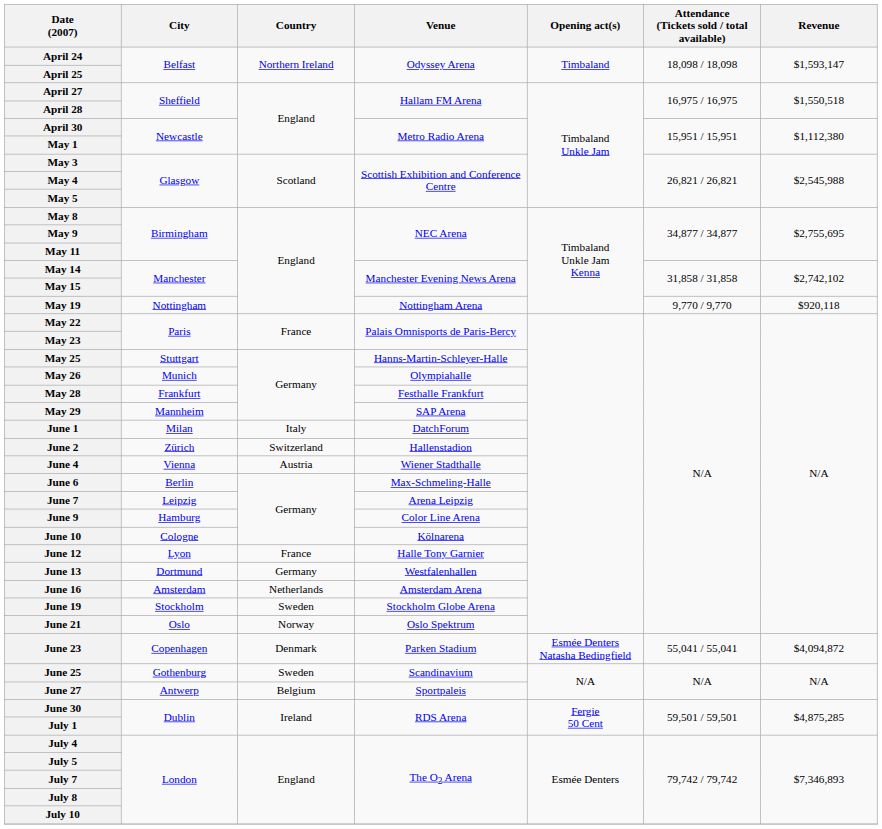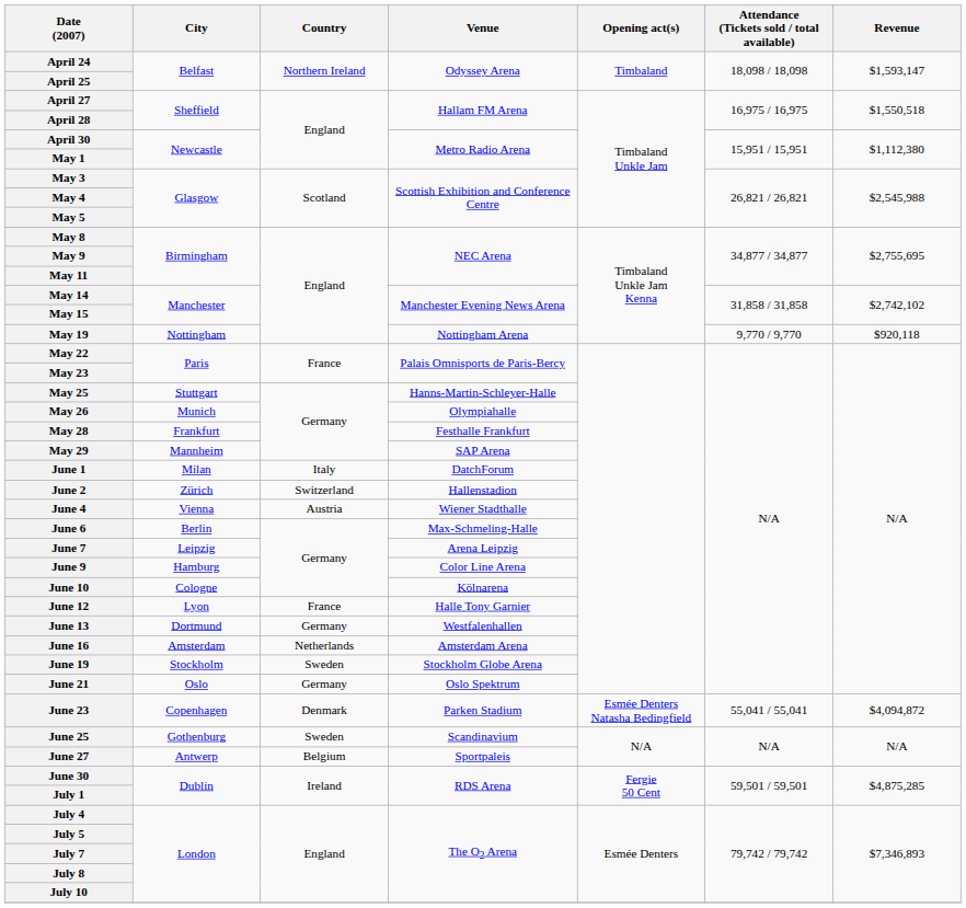June 21 | Country: Norway -> Germany
